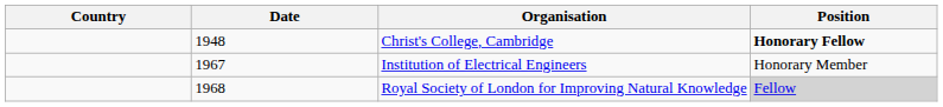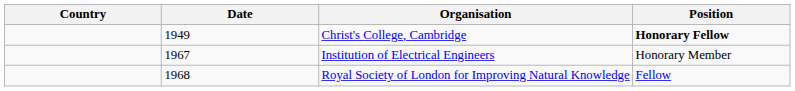Christ's College, Cambridge | Date: 1948 -> 1949
Royal Society of London for Improving Natural Knowledge | Position: lightgrey background -> no background
